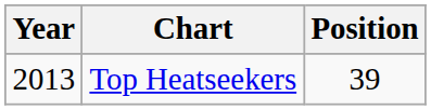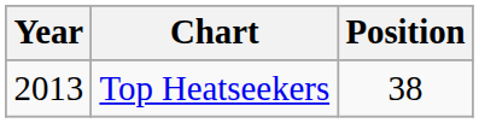Top Heatseekers | Position: 39 -> 38
